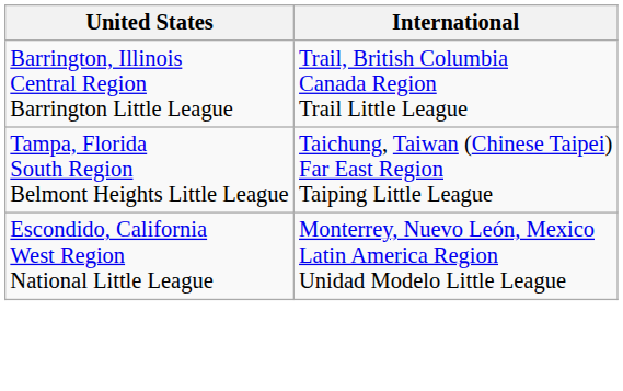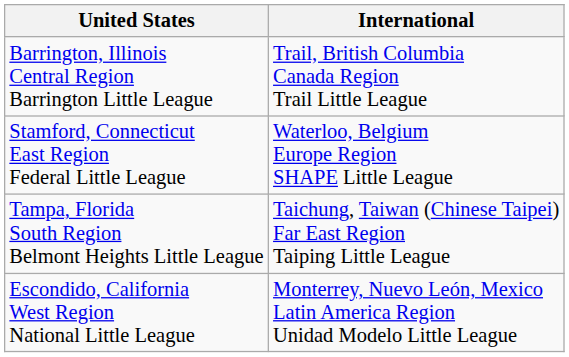+ row: Stamford, Connecticut East Region Federal Little League | Waterloo, Belgium Europe Region SHAPE Little League
